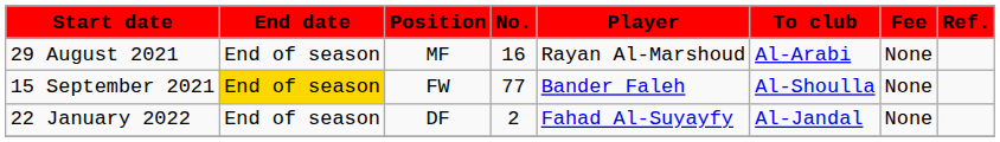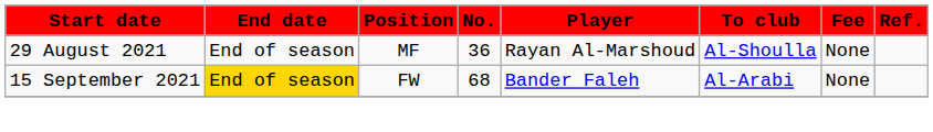29 August 2021 | No.: 16 -> 36
29 August 2021 | To club: Al-Arabi -> Al-Shoulla
15 September 2021 | No.: 77 -> 68
15 September 2021 | To club: Al-Shoulla -> Al-Arabi
- row: 22 January 2022 | End of season | DF | 2 | Fahad Al-Suyayfy | Al-Jandal | None
